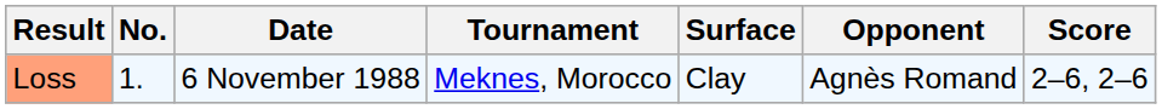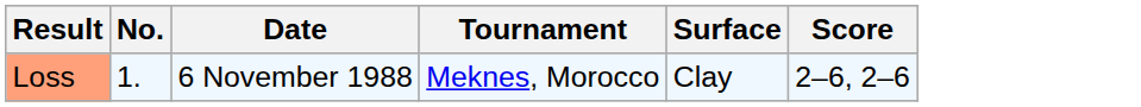- column: Opponent | Agnès Romand
